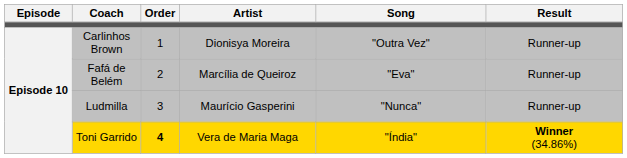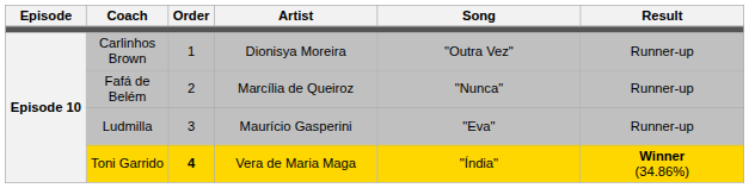Fafá de Belém | Song: "Eva" -> "Nunca"
Ludmilla | Song: "Nunca" -> "Eva"
